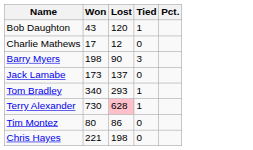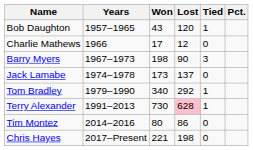+ column: Years | 1957–1965 | 1966 | 1967–1973 | 1974–1978 | 1979–1990 | 1991–2013 | 2014–2016 | 2017–Present
Tom Bradley | Lost: 293 -> 292
